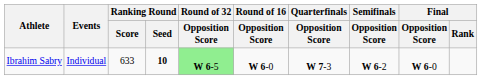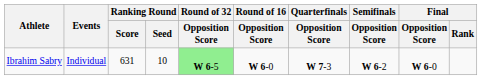Ibrahim Sabry | Ranking Round / Score: 633 -> 631
Ibrahim Sabry | Ranking Round / Seed: bold -> normal
